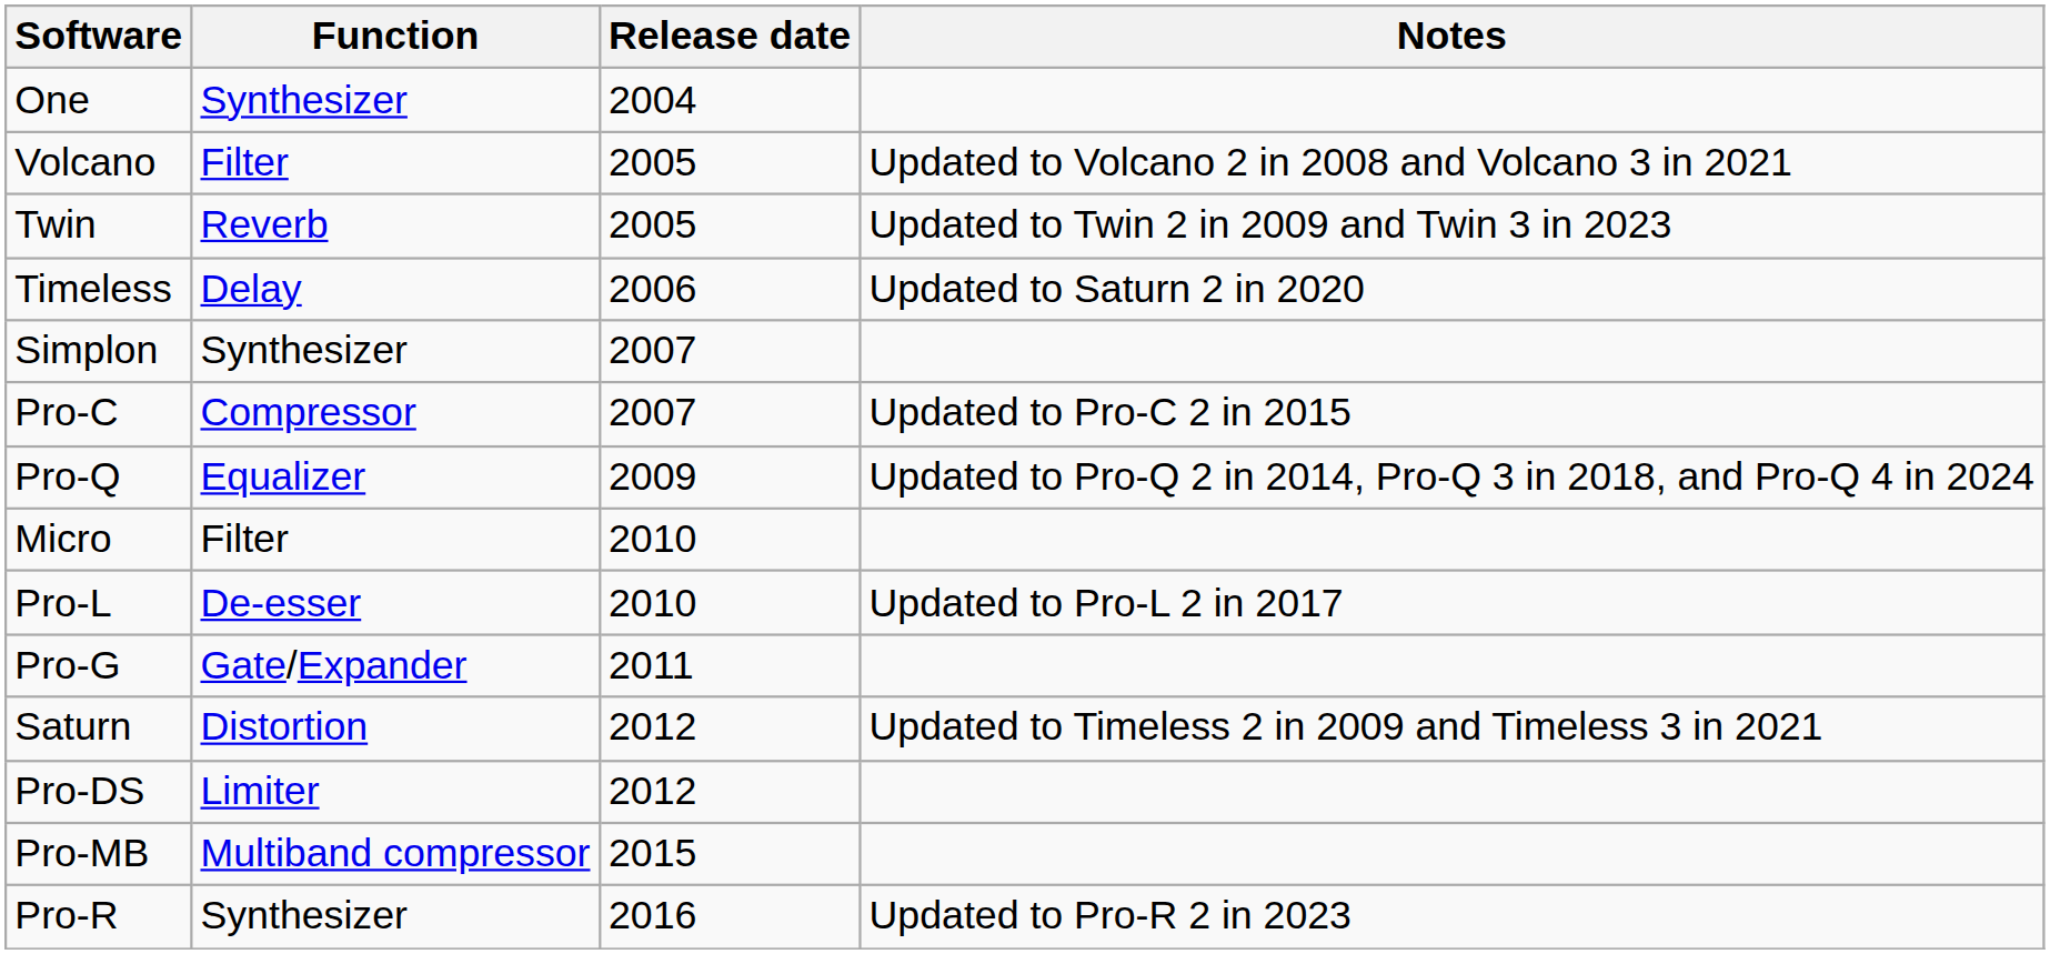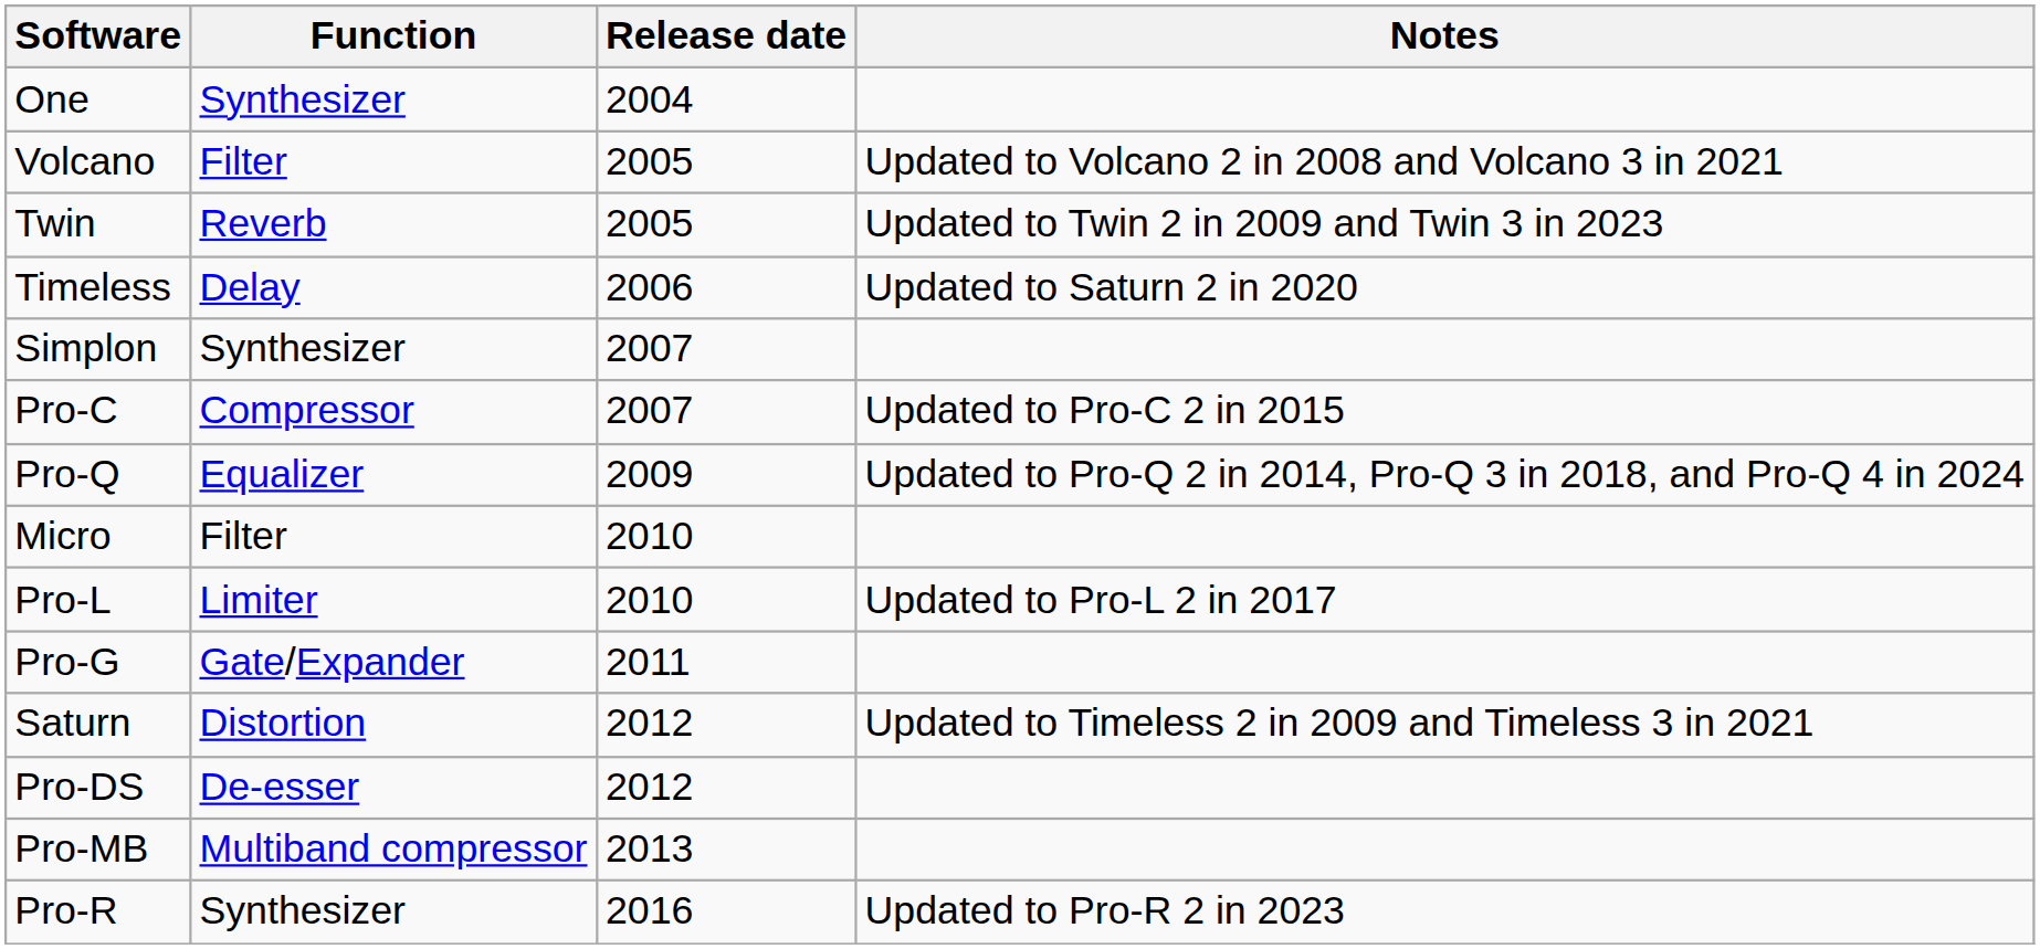Pro-L | Function: De-esser -> Limiter
Pro-DS | Function: Limiter -> De-esser
Pro-MB | Release date: 2015 -> 2013
